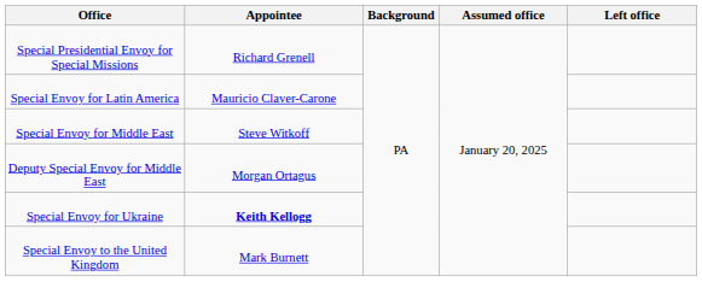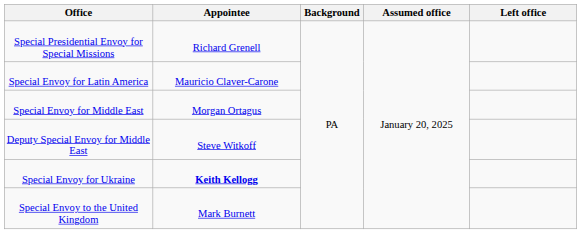Special Envoy for Middle East | Appointee: Steve Witkoff -> Morgan Ortagus
Deputy Special Envoy for Middle East | Appointee: Morgan Ortagus -> Steve Witkoff
